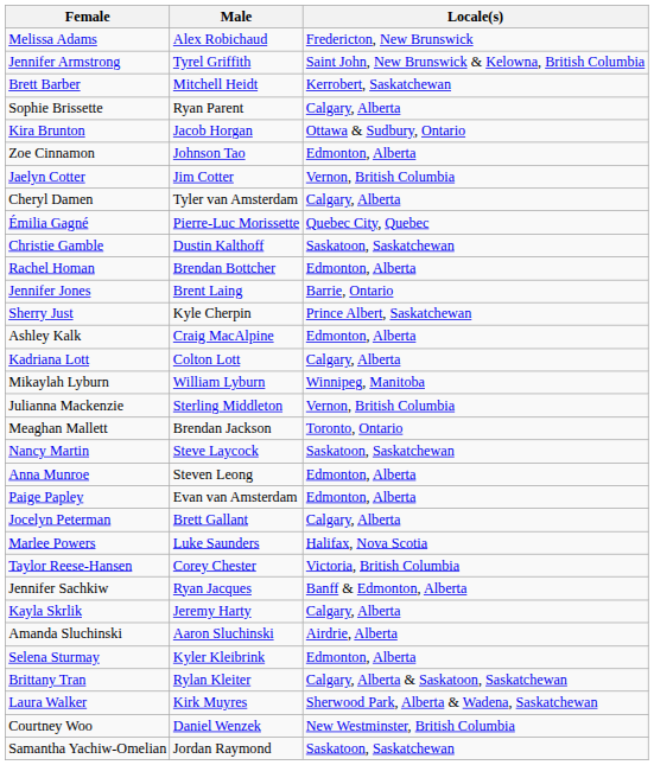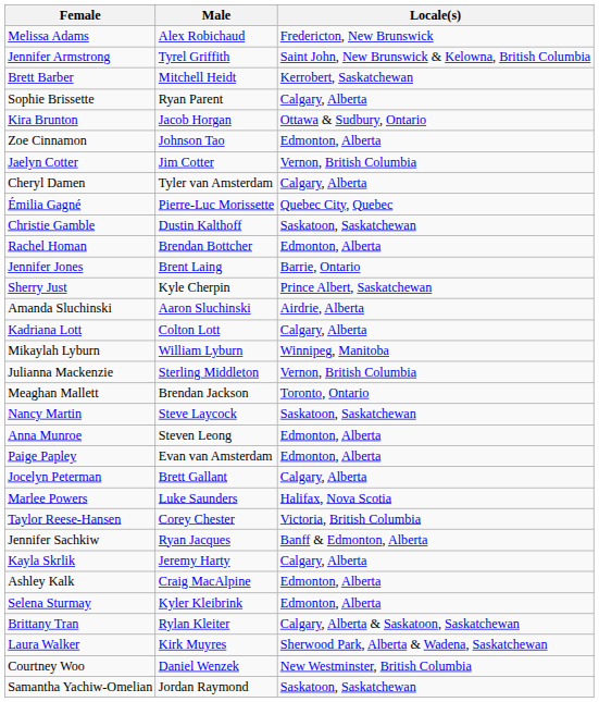rows swapped: Ashley Kalk <-> Amanda Sluchinski
